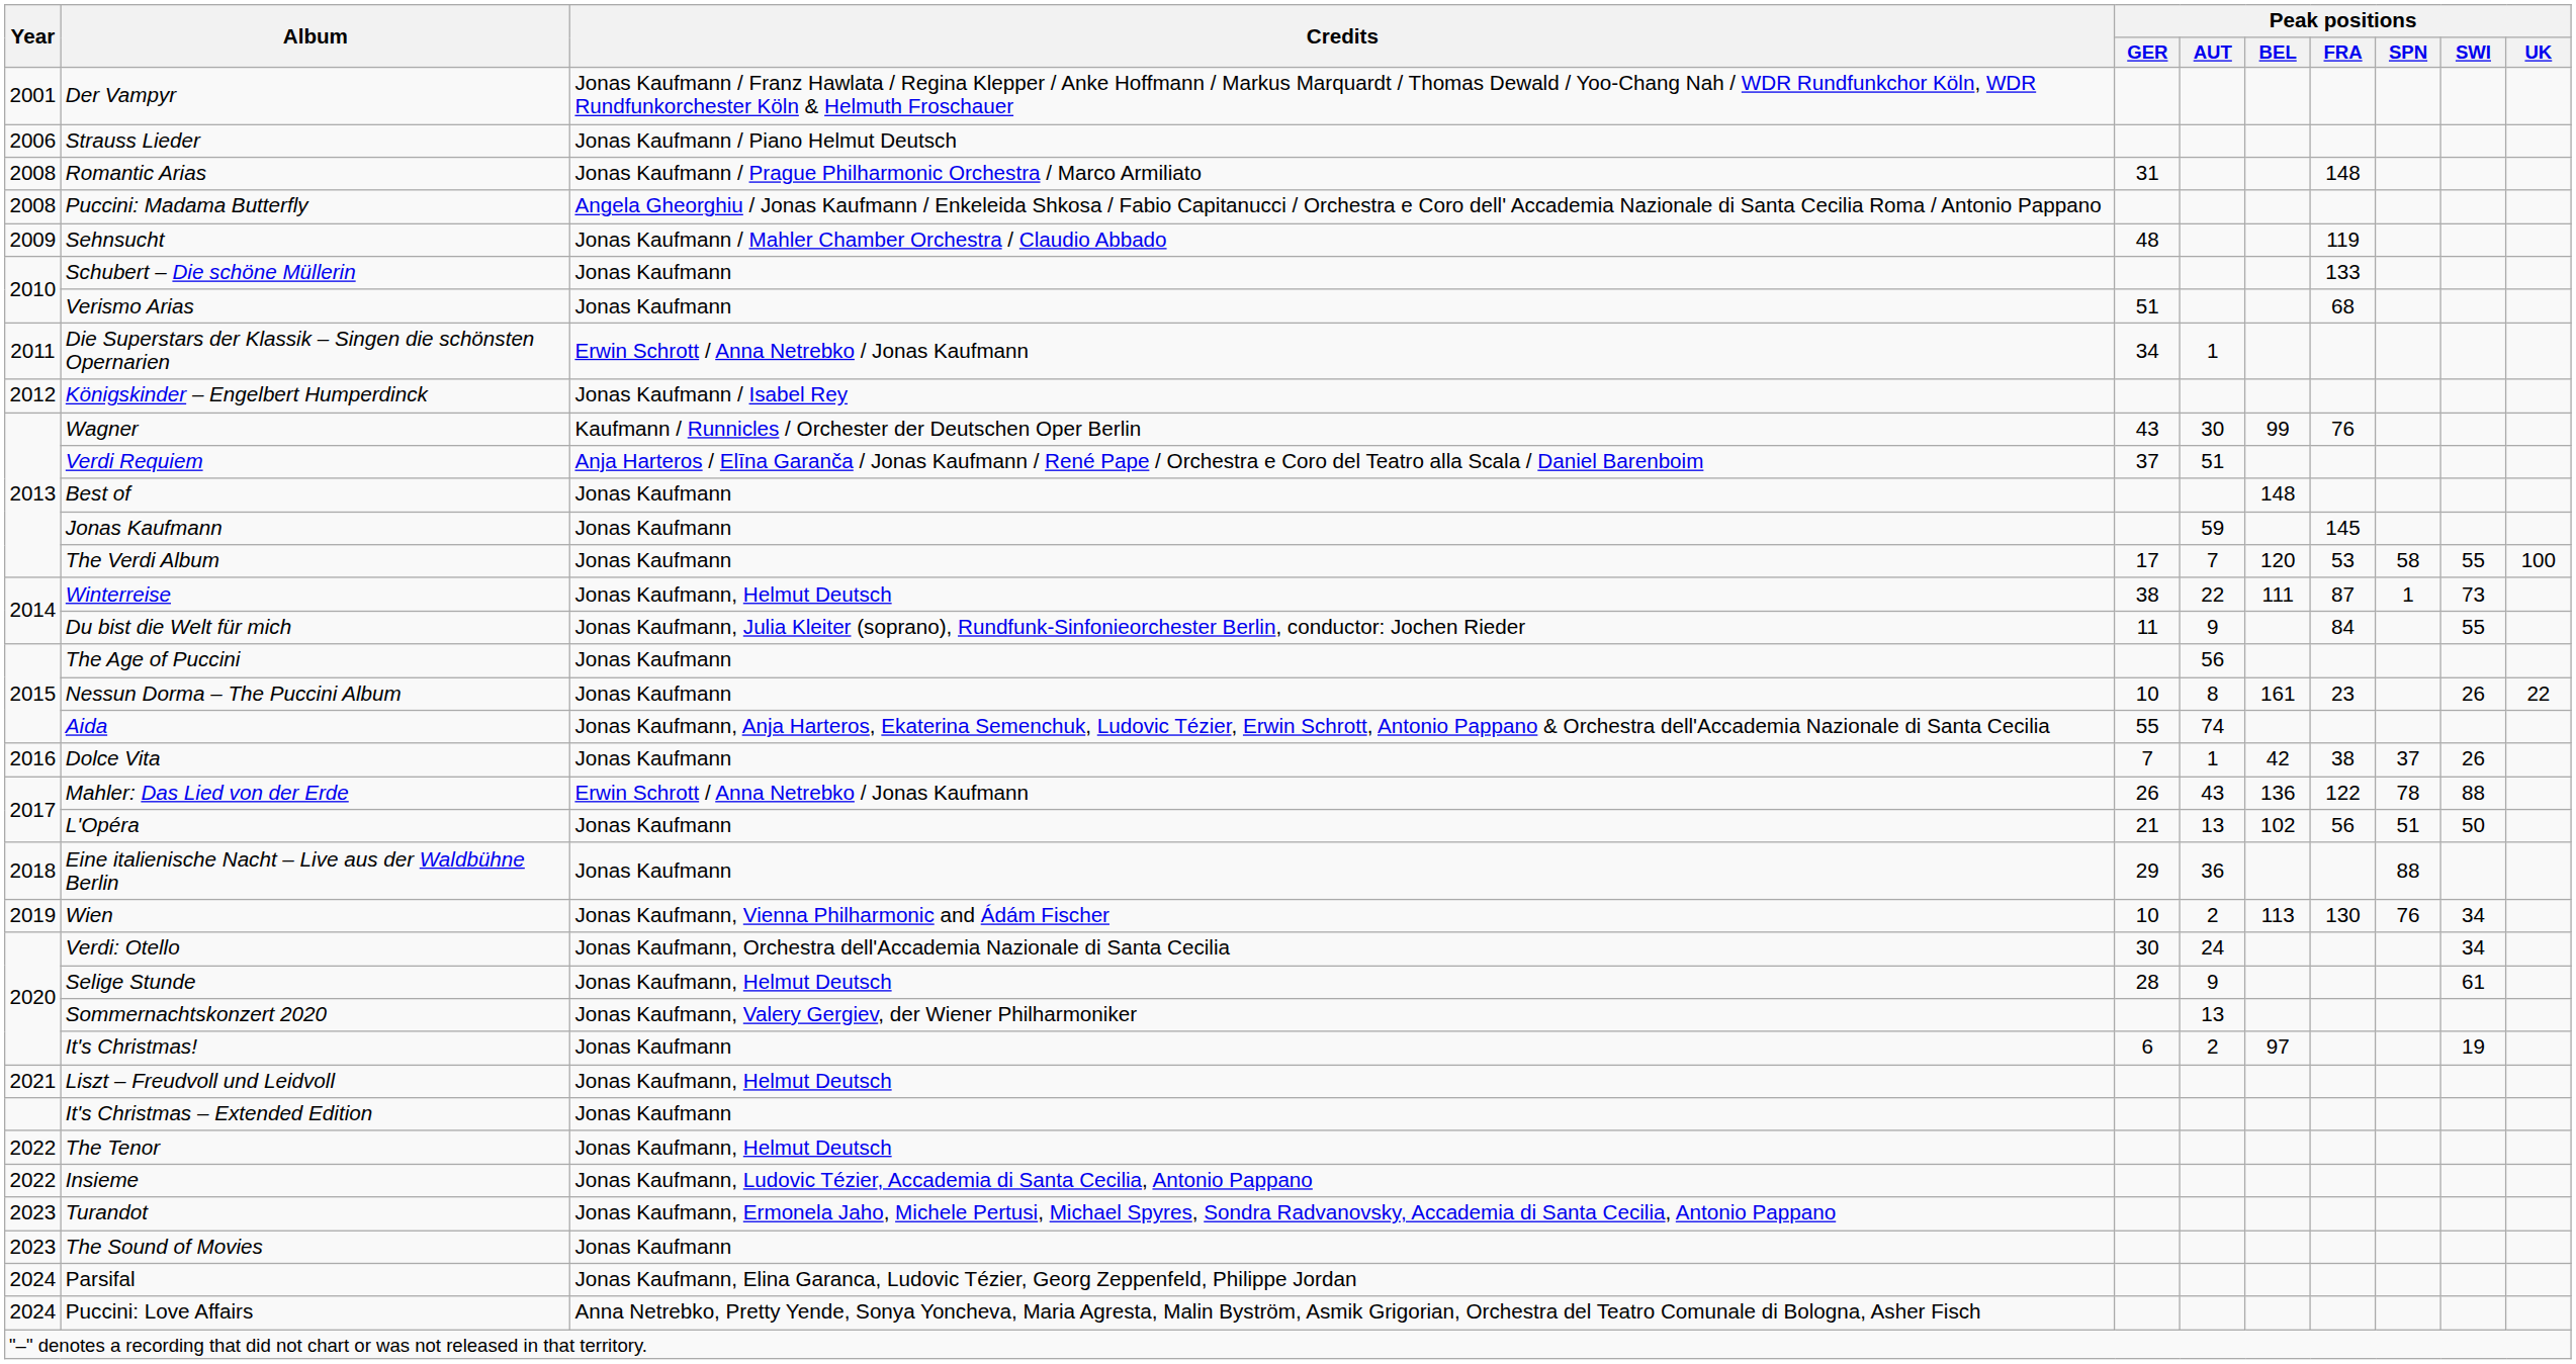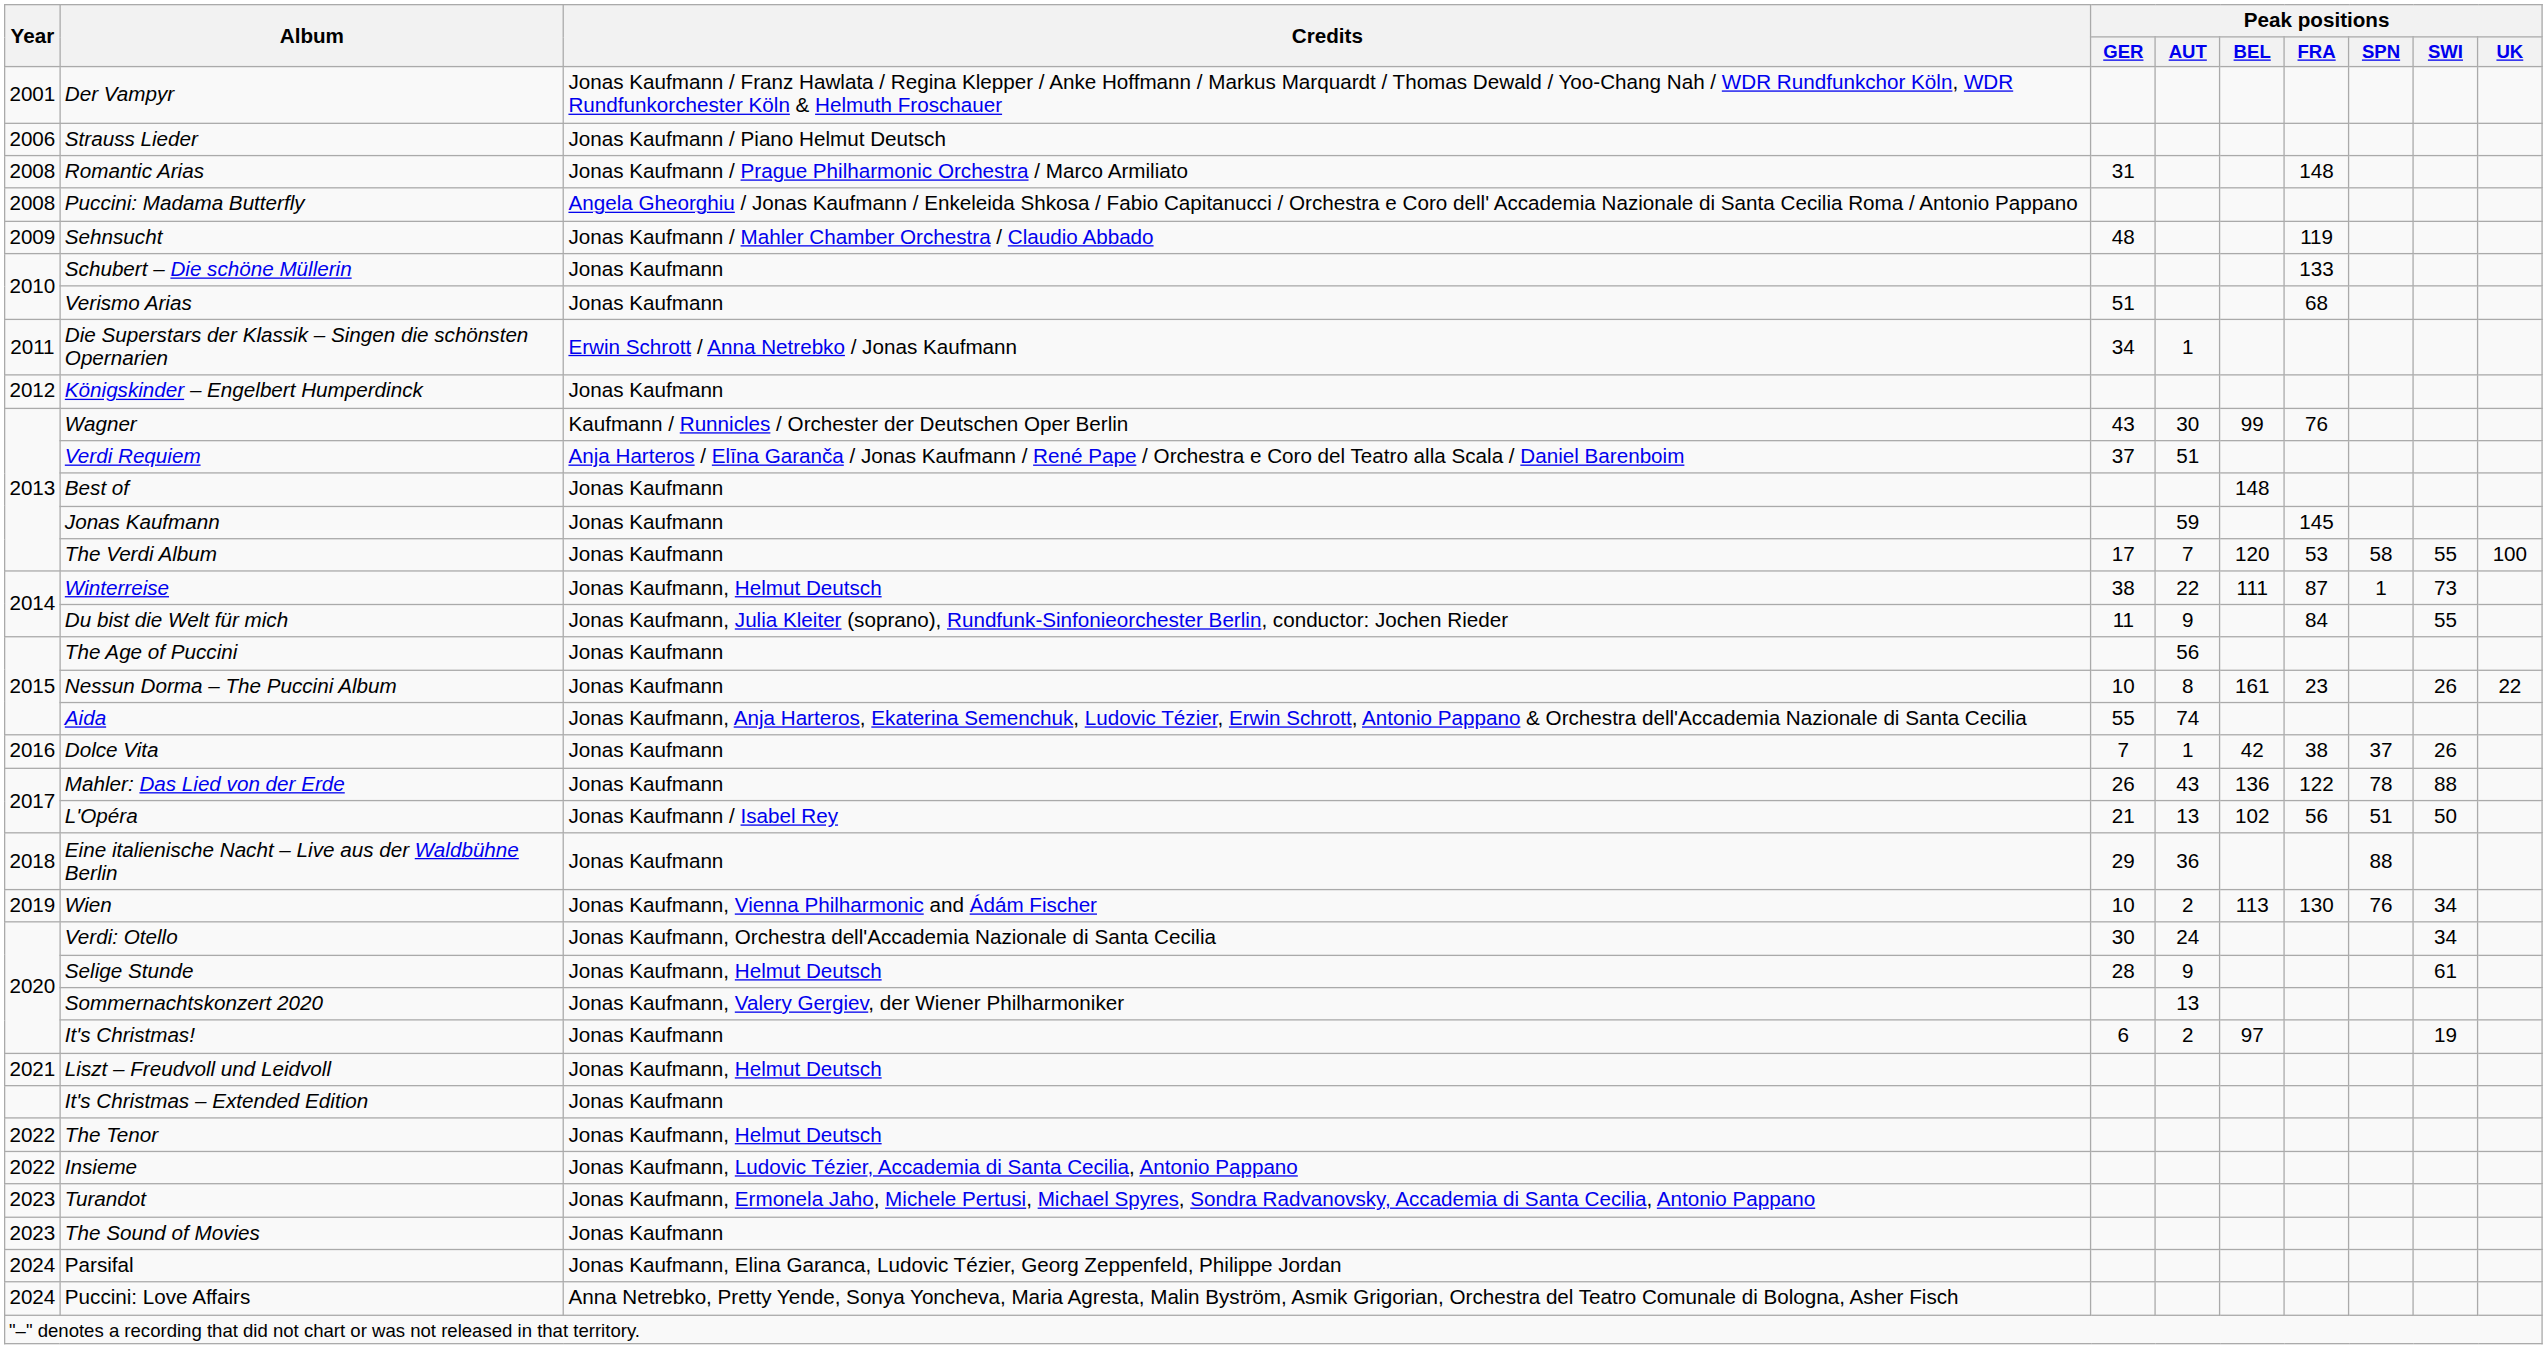Königskinder – Engelbert Humperdinck | Credits: Jonas Kaufmann / Isabel Rey -> Jonas Kaufmann
Mahler: Das Lied von der Erde | Credits: Erwin Schrott / Anna Netrebko / Jonas Kaufmann -> Jonas Kaufmann
L'Opéra | Credits: Jonas Kaufmann -> Jonas Kaufmann / Isabel Rey
